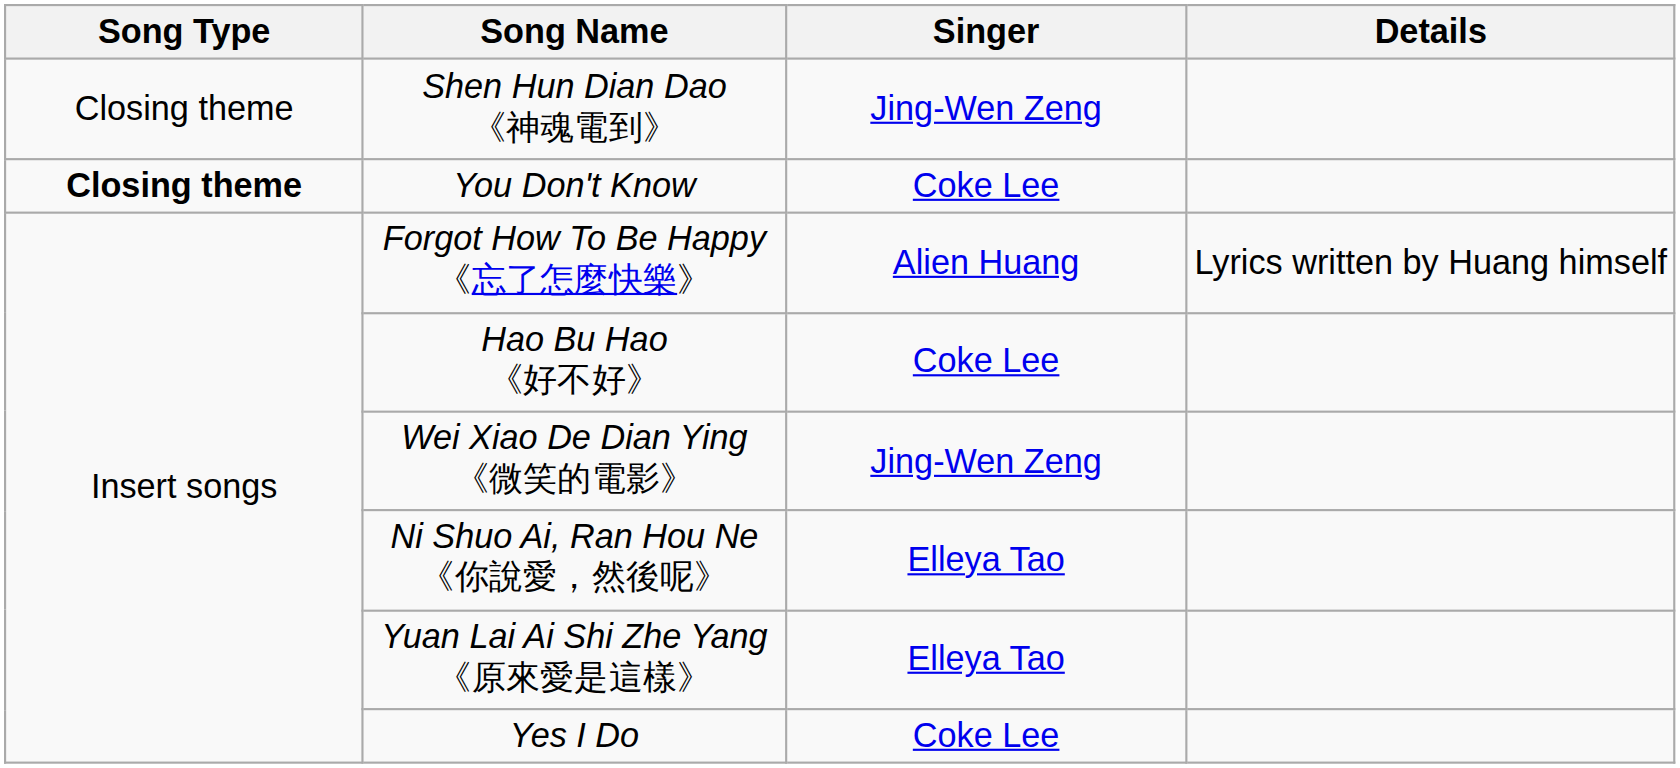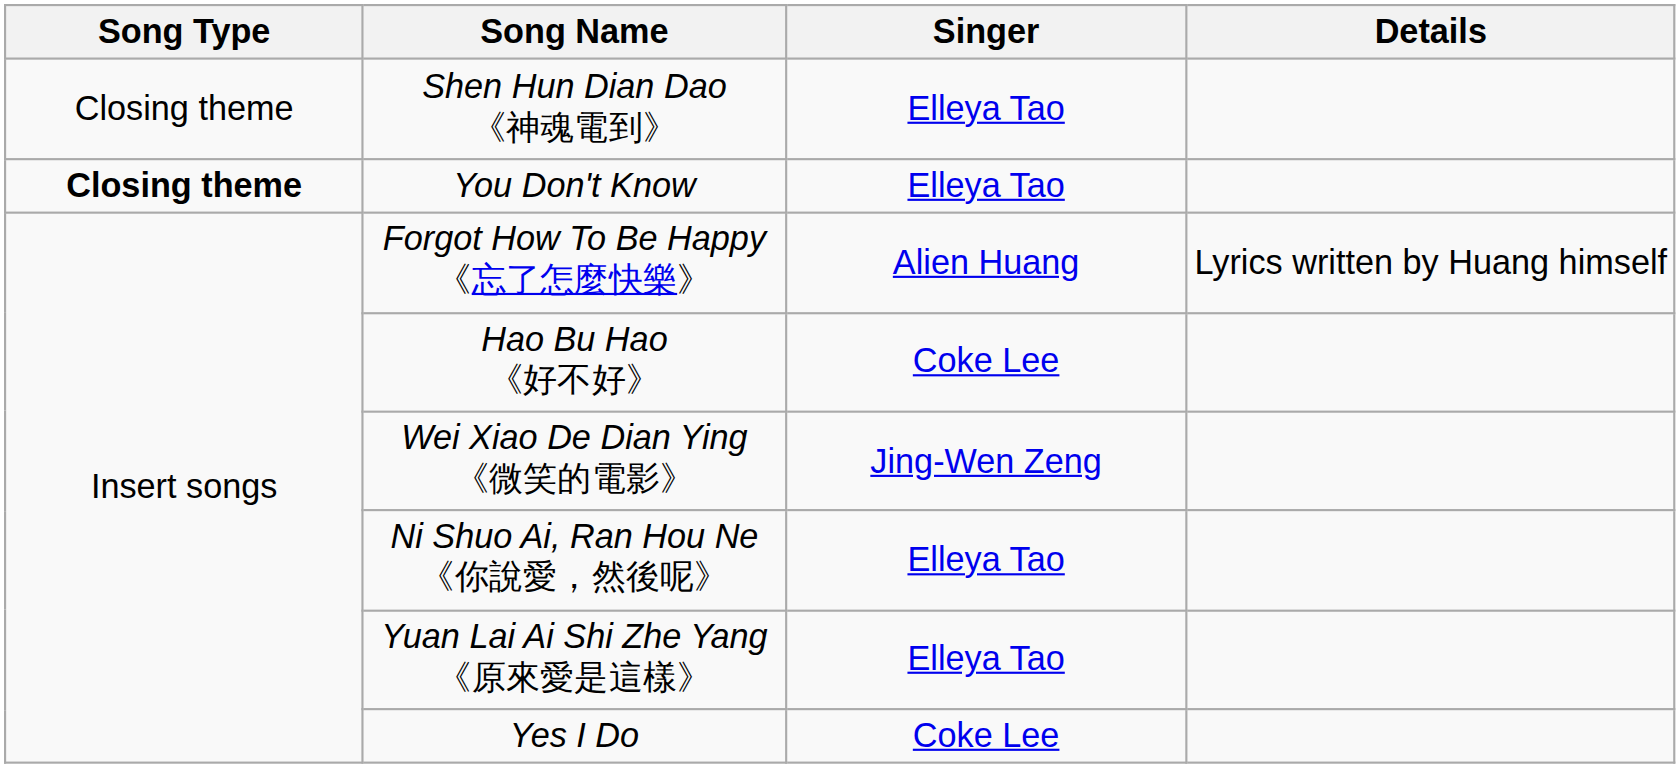Shen Hun Dian Dao 《神魂電到》 | Singer: Jing-Wen Zeng -> Elleya Tao
You Don't Know | Singer: Coke Lee -> Elleya Tao
